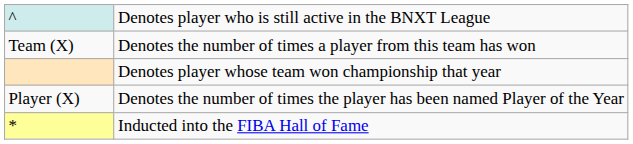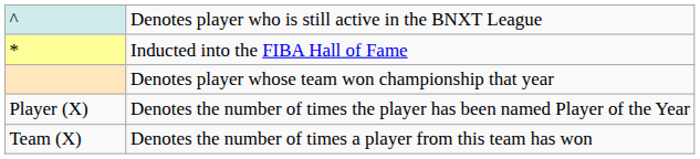rows swapped: * <-> Team (X)
